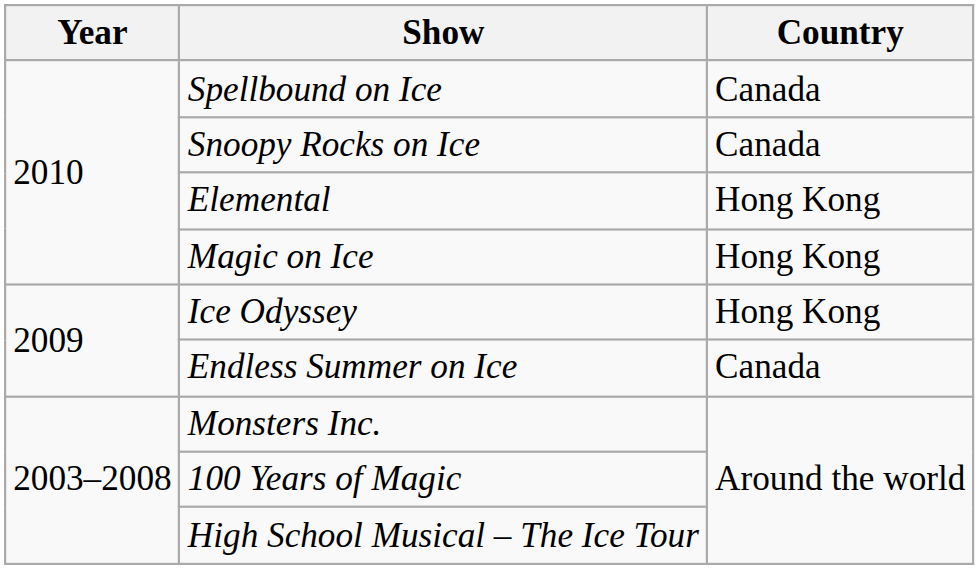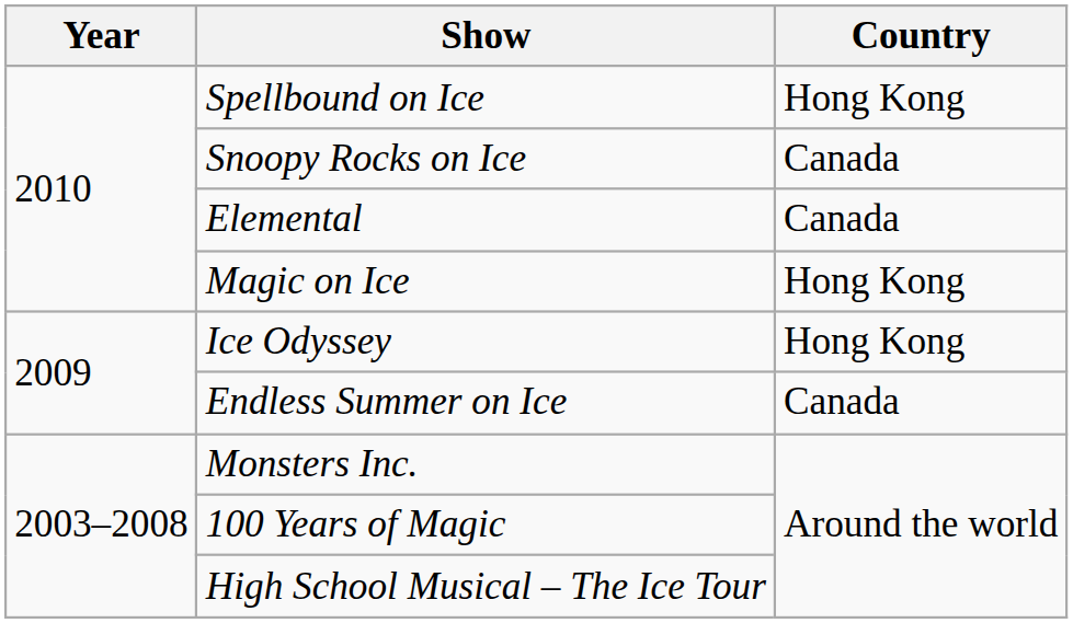Spellbound on Ice | Country: Canada -> Hong Kong
Elemental | Country: Hong Kong -> Canada
